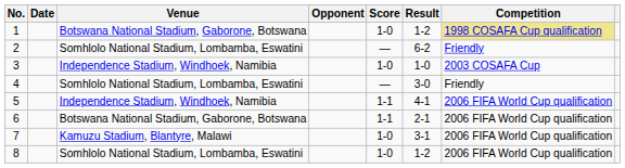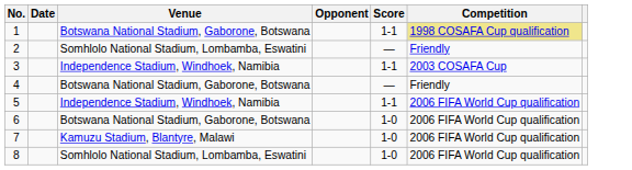- column: Result | 1-2 | 6-2 | 1-0 | 3-0 | 4-1 | 2-1 | 3-1 | 1-2
1 | Score: 1-0 -> 1-1
3 | Score: 1-0 -> 1-1
4 | Venue: Somhlolo National Stadium, Lombamba, Eswatini -> Botswana National Stadium, Gaborone, Botswana
6 | Score: 1-1 -> 1-0
